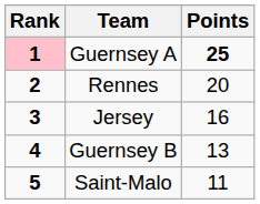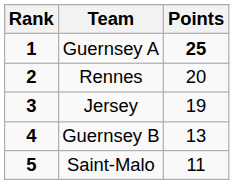Guernsey A | Rank: pink background -> no background
Jersey | Points: 16 -> 19
